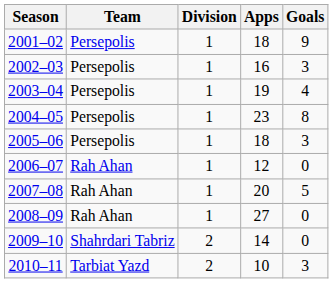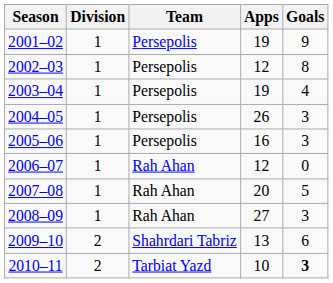columns swapped: Team <-> Division
2001–02 | Apps: 18 -> 19
2002–03 | Apps: 16 -> 12
2002–03 | Goals: 3 -> 8
2004–05 | Apps: 23 -> 26
2004–05 | Goals: 8 -> 3
2005–06 | Apps: 18 -> 16
2008–09 | Goals: 0 -> 3
2009–10 | Apps: 14 -> 13
2009–10 | Goals: 0 -> 6
2010–11 | Goals: normal -> bold
